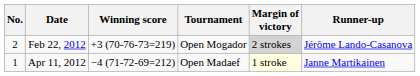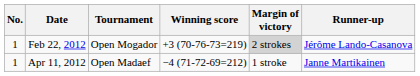columns swapped: Tournament <-> Winning score
Feb 22, 2012 | No.: 2 -> 1
Apr 11, 2012 | Margin of victory: lightyellow background -> no background
